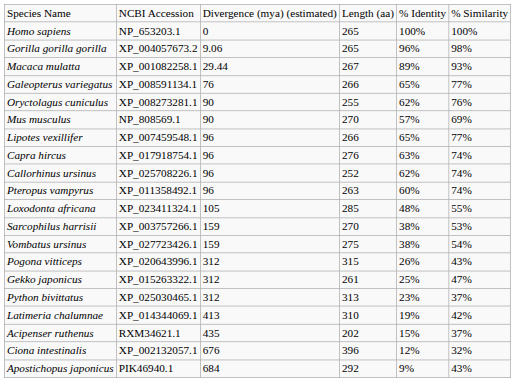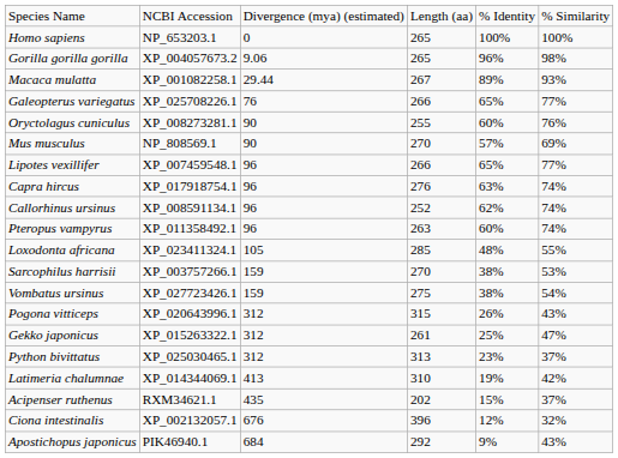Galeopterus variegatus | column 2: XP_008591134.1 -> XP_025708226.1
Oryctolagus cuniculus | column 5: 62% -> 60%
Callorhinus ursinus | column 2: XP_025708226.1 -> XP_008591134.1
